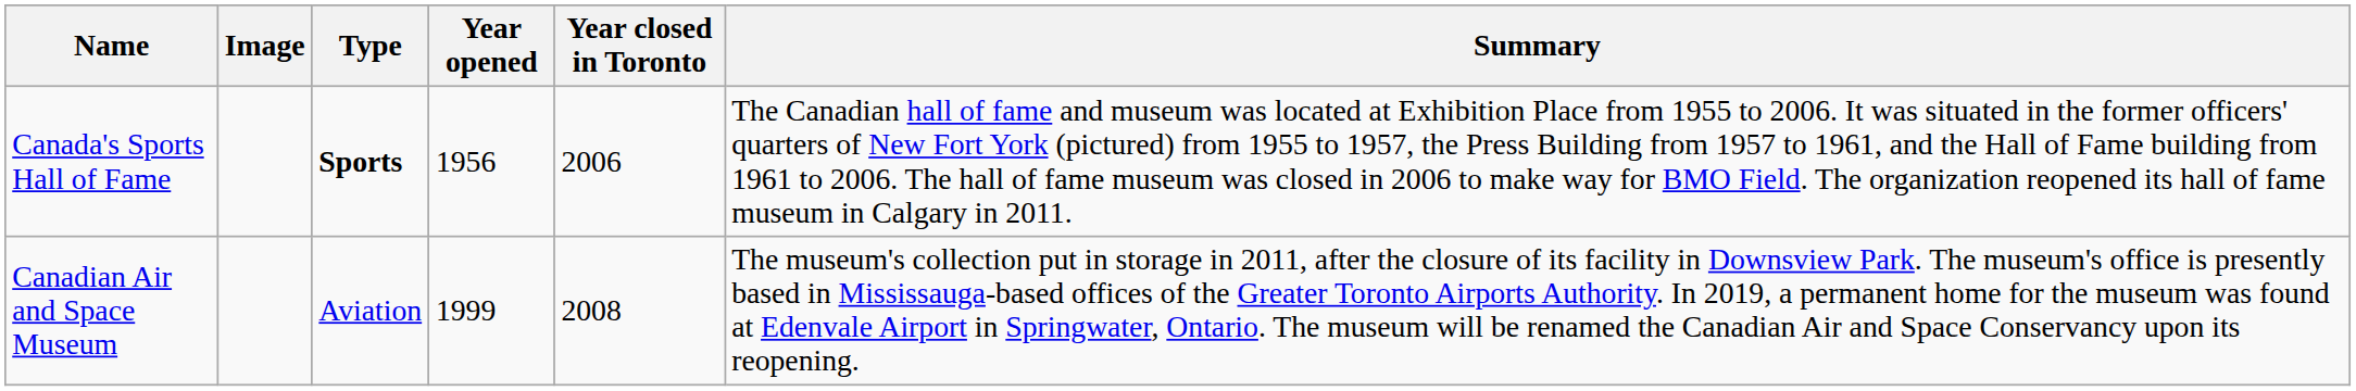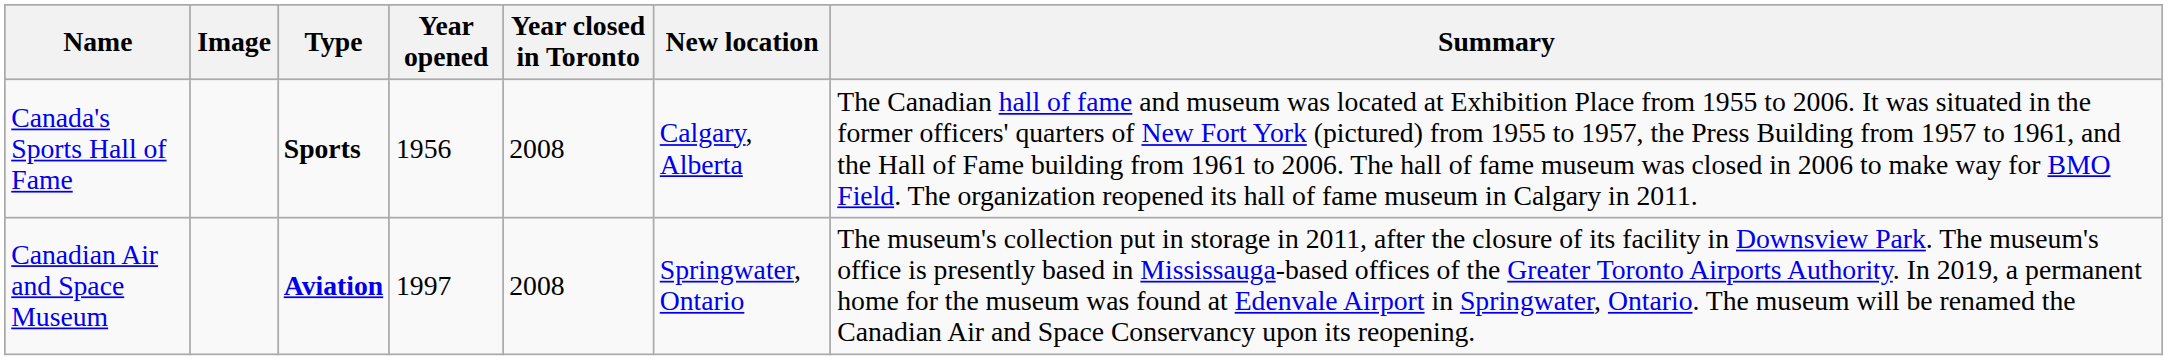+ column: New location | Calgary, Alberta | Springwater, Ontario
Canada's Sports Hall of Fame | Year closed in Toronto: 2006 -> 2008
Canadian Air and Space Museum | Type: normal -> bold
Canadian Air and Space Museum | Year opened: 1999 -> 1997
